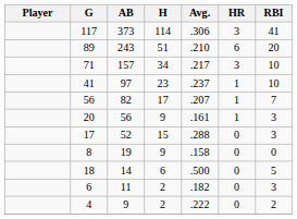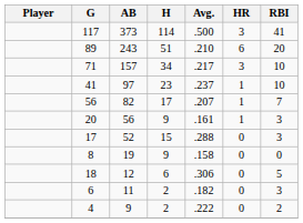117 | Avg.: .306 -> .500
18 | AB: 14 -> 12
18 | Avg.: .500 -> .306
